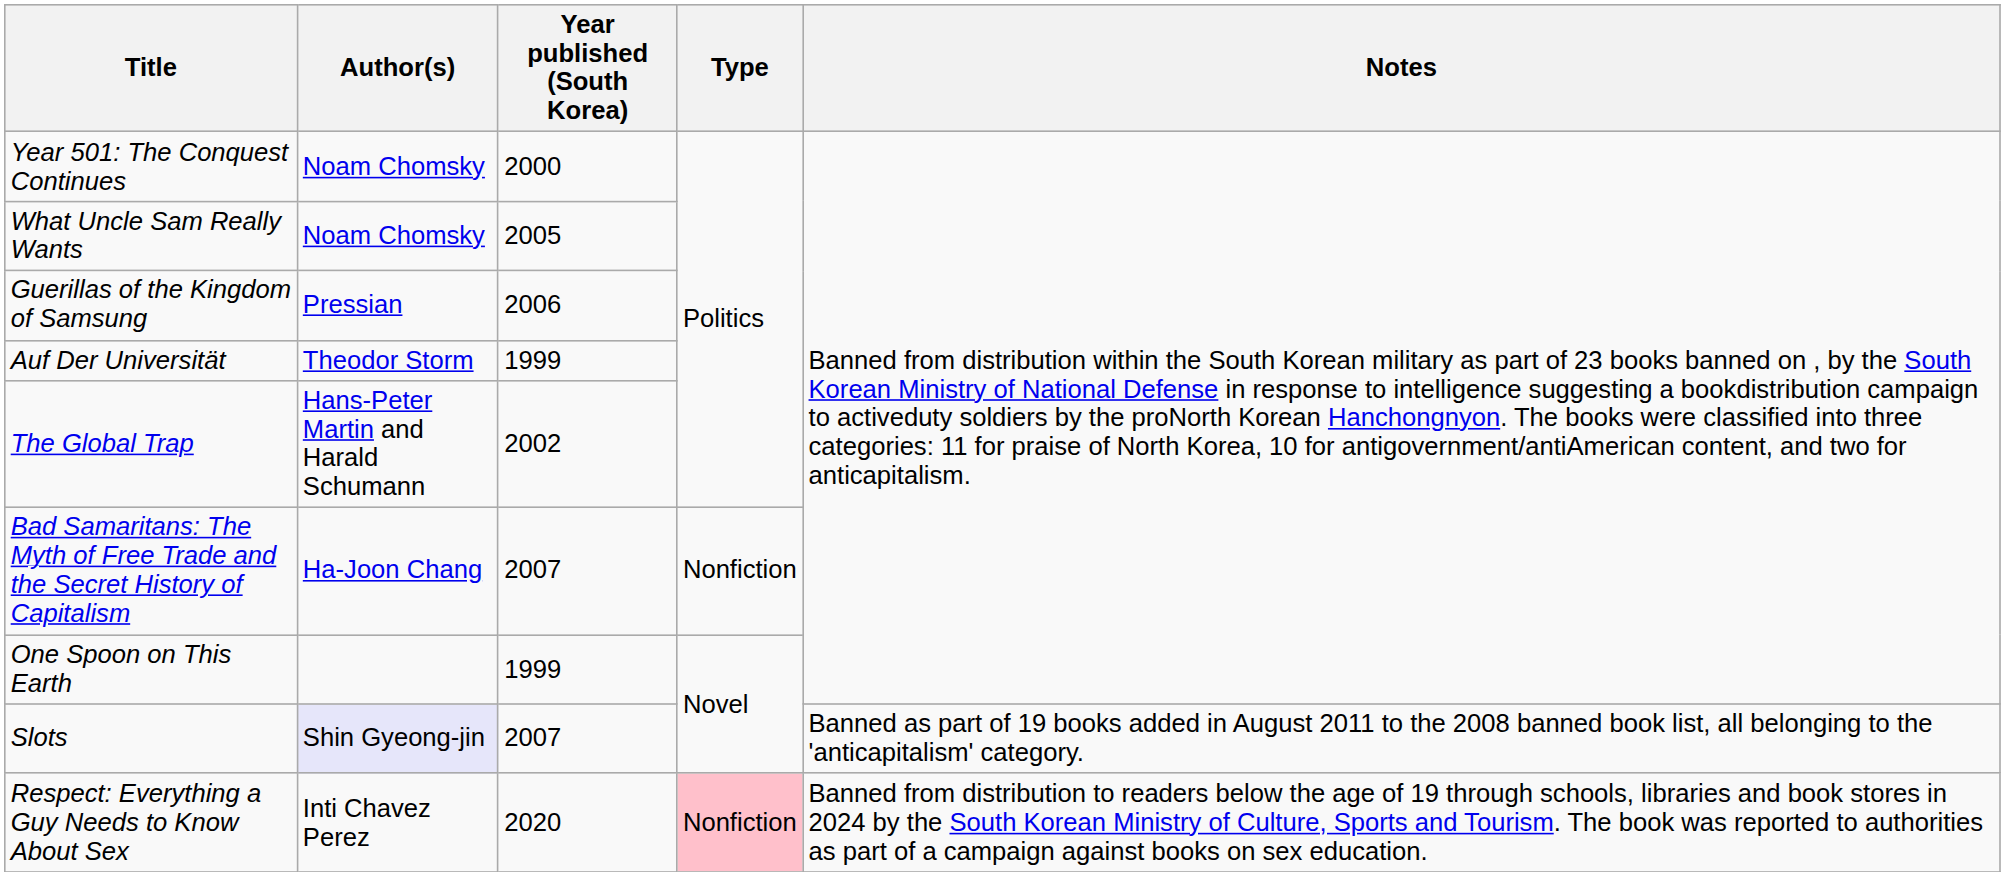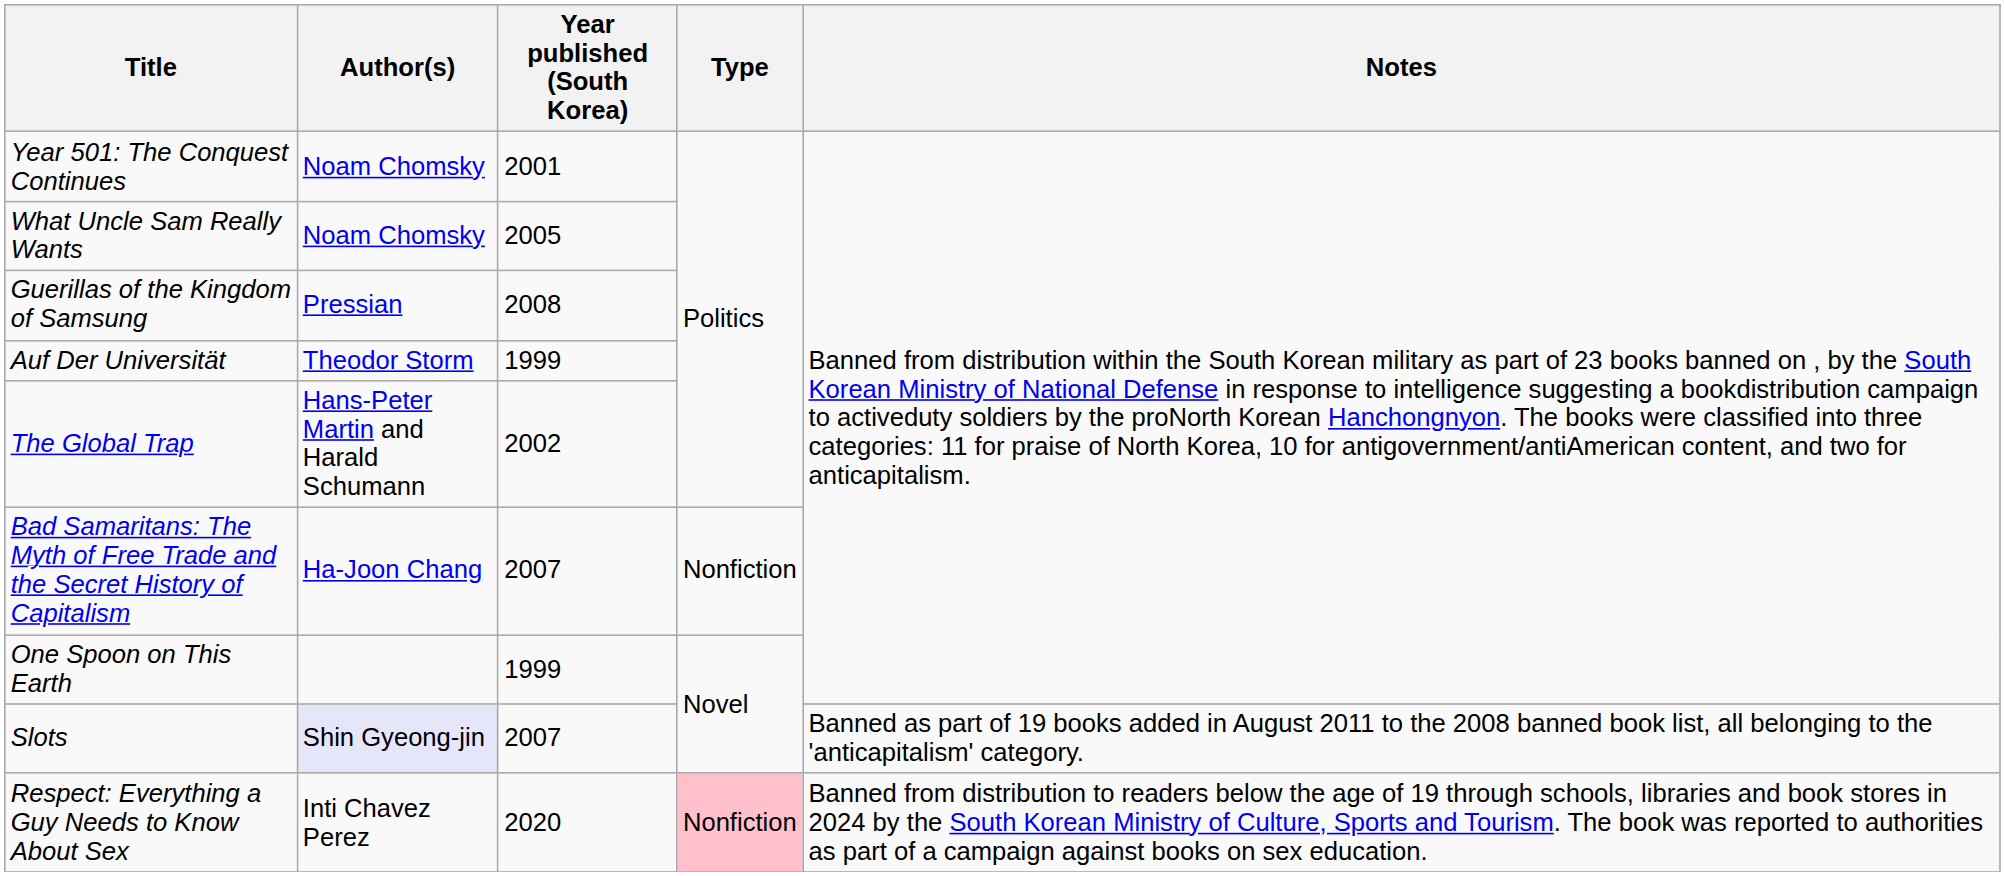Year 501: The Conquest Continues | Year published (South Korea): 2000 -> 2001
Guerillas of the Kingdom of Samsung | Year published (South Korea): 2006 -> 2008
